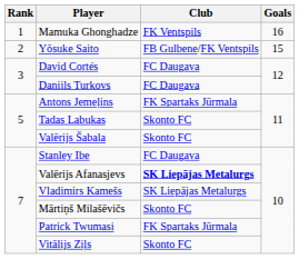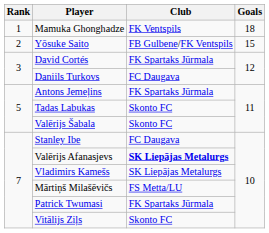Mamuka Ghonghadze | Goals: 16 -> 18
David Cortés | Club: FC Daugava -> FK Spartaks Jūrmala
Mārtiņš Milašēvičs | Club: Skonto FC -> FS Metta/LU
